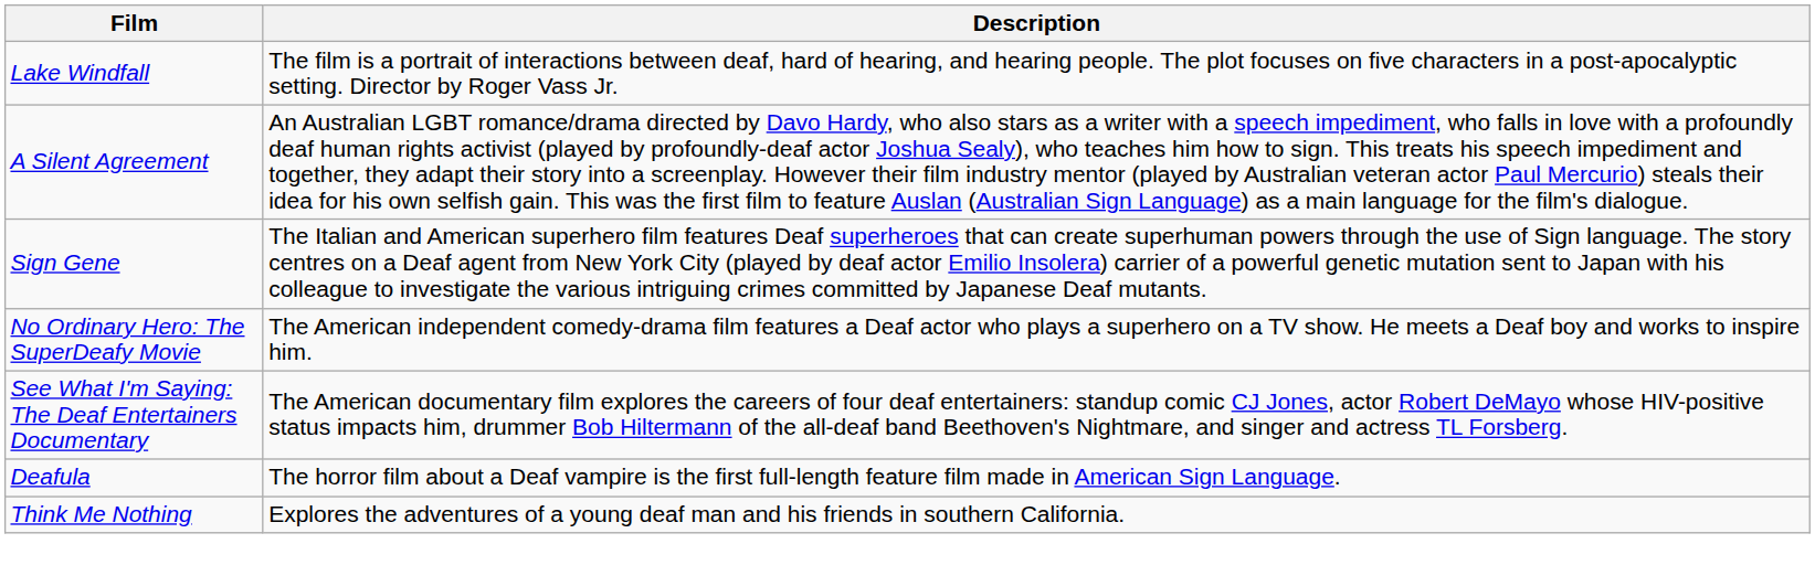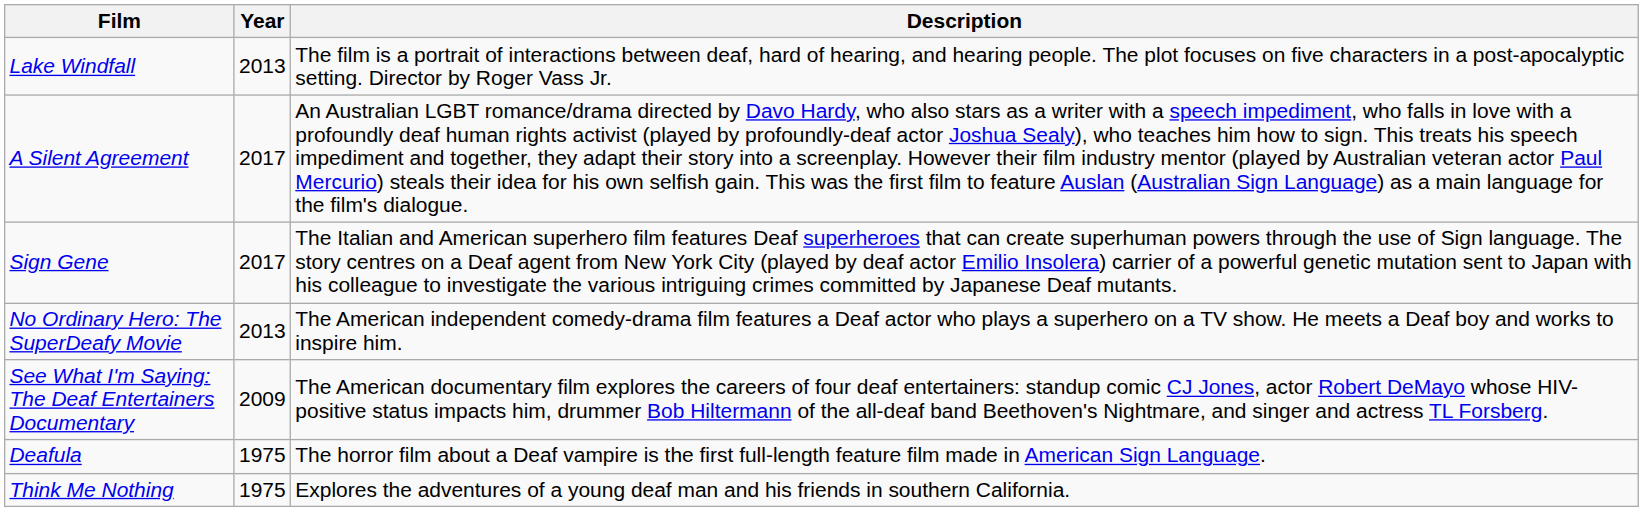+ column: Year | 2013 | 2017 | 2017 | 2013 | 2009 | 1975 | 1975
